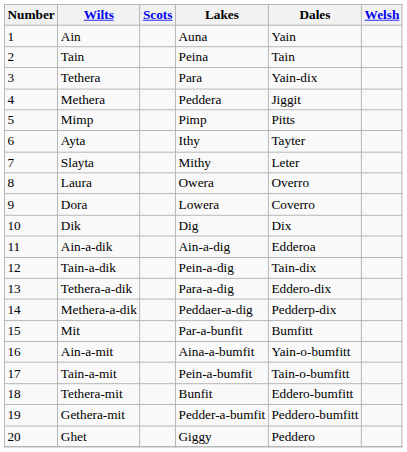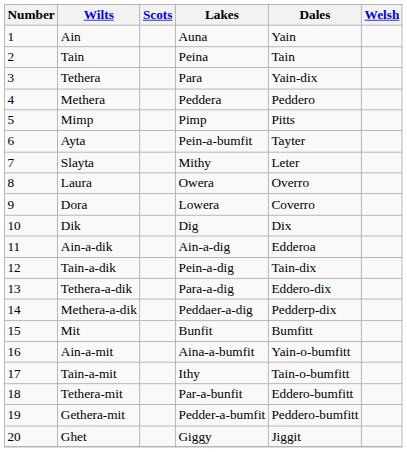Methera | Dales: Jiggit -> Peddero
Ayta | Lakes: Ithy -> Pein-a-bumfit
Mit | Lakes: Par-a-bunfit -> Bunfit
Tain-a-mit | Lakes: Pein-a-bumfit -> Ithy
Tethera-mit | Lakes: Bunfit -> Par-a-bunfit
Ghet | Dales: Peddero -> Jiggit
